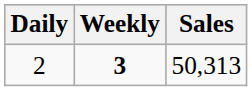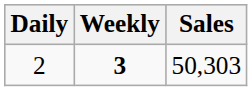2 | Sales: 50,313 -> 50,303
